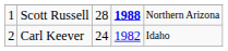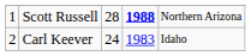Carl Keever | column 4: 1982 -> 1983
